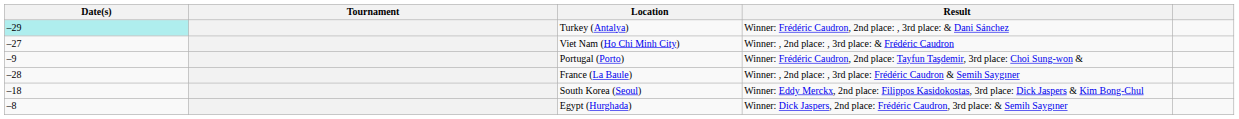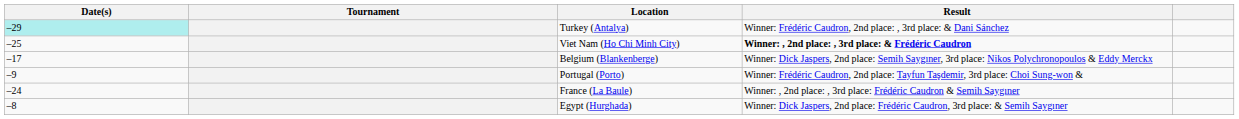Viet Nam (Ho Chi Minh City) | Date(s): –27 -> –25
Viet Nam (Ho Chi Minh City) | Result: normal -> bold
+ row: –17 | Belgium (Blankenberge) | Winner: Dick Jaspers, 2nd place: Semih Saygıner, 3rd place: Nikos Polychronopoulos & Eddy Merckx
France (La Baule) | Date(s): –28 -> –24
- row: –18 | South Korea (Seoul) | Winner: Eddy Merckx, 2nd place: Filippos Kasidokostas, 3rd place: Dick Jaspers & Kim Bong-Chul
